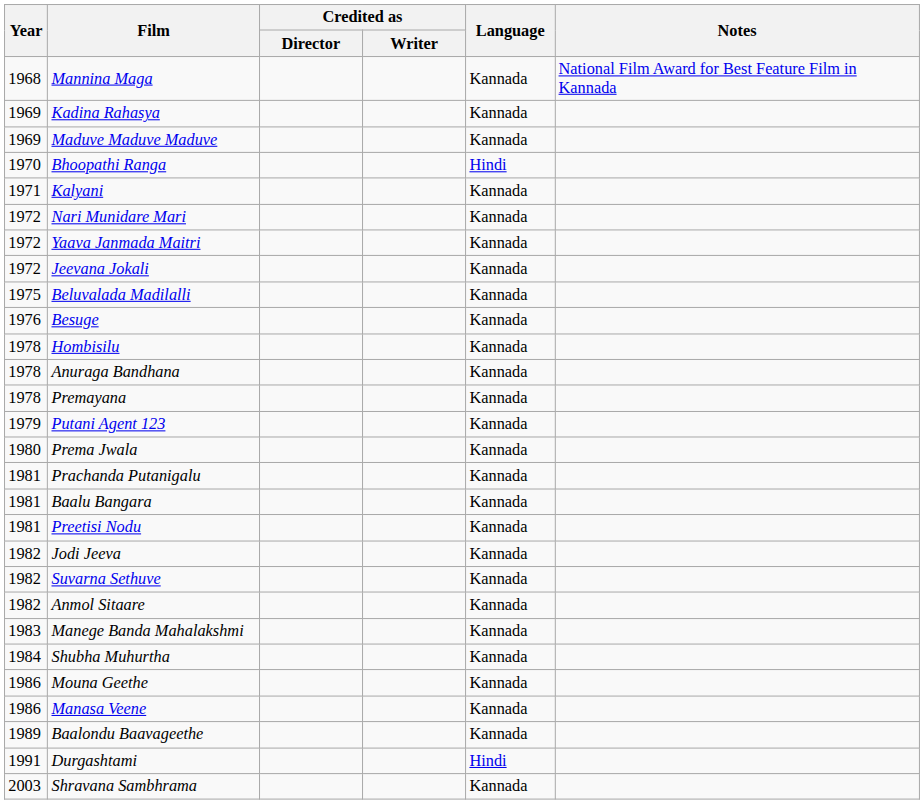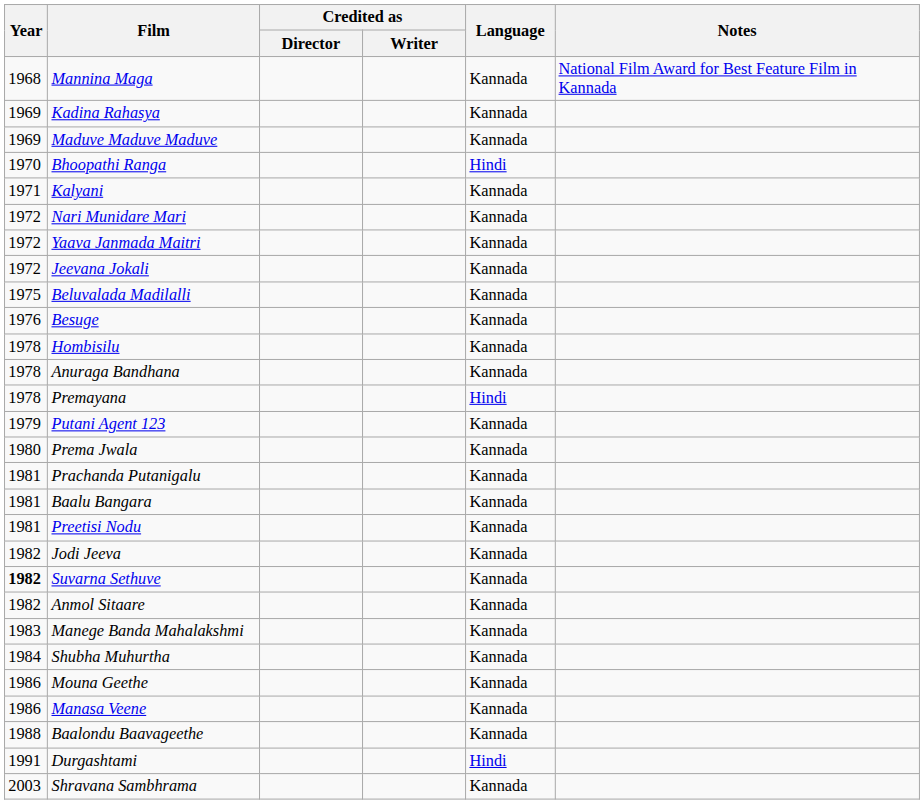Premayana | Language: Kannada -> Hindi
Suvarna Sethuve | Year: normal -> bold
Baalondu Baavageethe | Year: 1989 -> 1988
